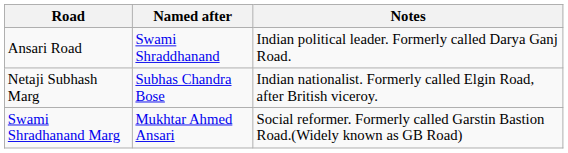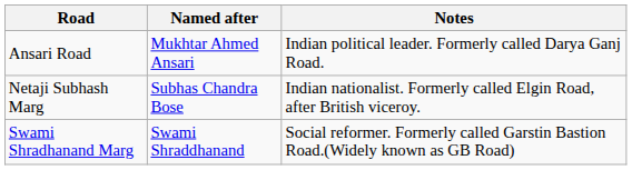Ansari Road | Named after: Swami Shraddhanand -> Mukhtar Ahmed Ansari
Swami Shradhanand Marg | Named after: Mukhtar Ahmed Ansari -> Swami Shraddhanand
